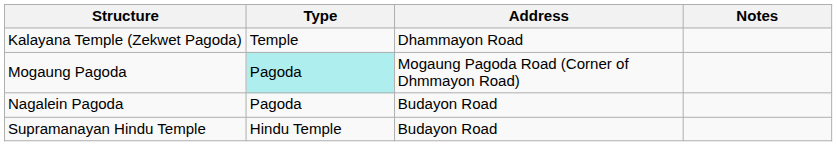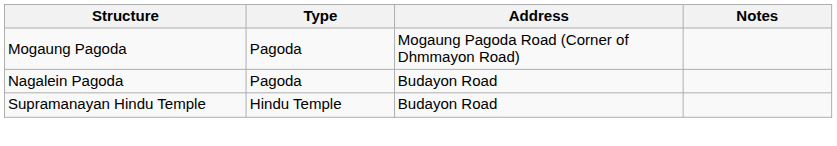- row: Kalayana Temple (Zekwet Pagoda) | Temple | Dhammayon Road
Mogaung Pagoda | Type: paleturquoise background -> no background
